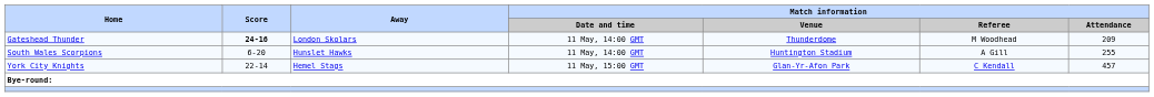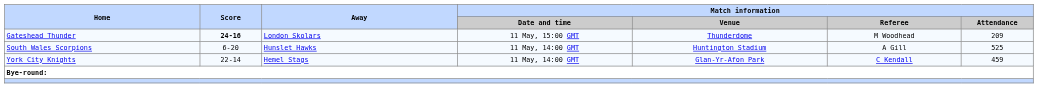Gateshead Thunder | Match information / Date and time: 11 May, 14:00 GMT -> 11 May, 15:00 GMT
South Wales Scorpions | Match information / Attendance: 255 -> 525
York City Knights | Match information / Date and time: 11 May, 15:00 GMT -> 11 May, 14:00 GMT
York City Knights | Match information / Attendance: 457 -> 459
